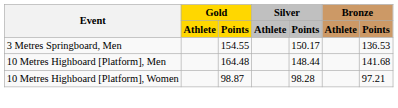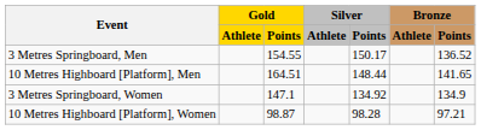3 Metres Springboard, Men | Bronze / Points: 136.53 -> 136.52
10 Metres Highboard [Platform], Men | Gold / Points: 164.48 -> 164.51
10 Metres Highboard [Platform], Men | Bronze / Points: 141.68 -> 141.65
+ row: 3 Metres Springboard, Women | 147.1 | 134.92 | 134.9
